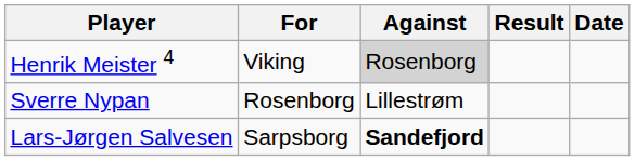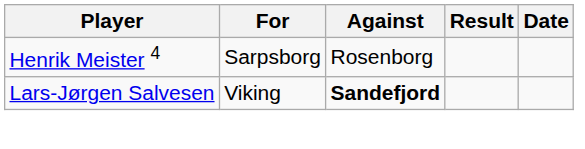Henrik Meister 4 | For: Viking -> Sarpsborg
Henrik Meister 4 | Against: lightgrey background -> no background
- row: Sverre Nypan | Rosenborg | Lillestrøm
Lars-Jørgen Salvesen | For: Sarpsborg -> Viking
